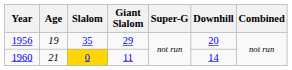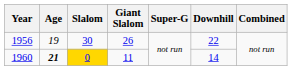1956 | Slalom: 35 -> 30
1956 | Giant Slalom: 29 -> 26
1956 | Downhill: 20 -> 22
1960 | Age: normal -> bold
